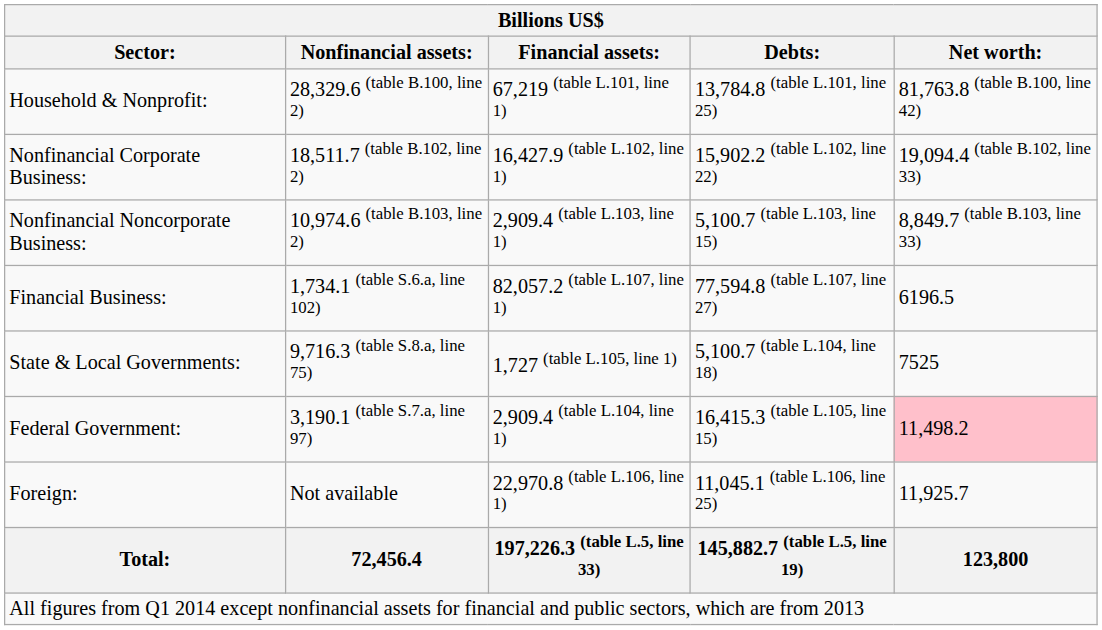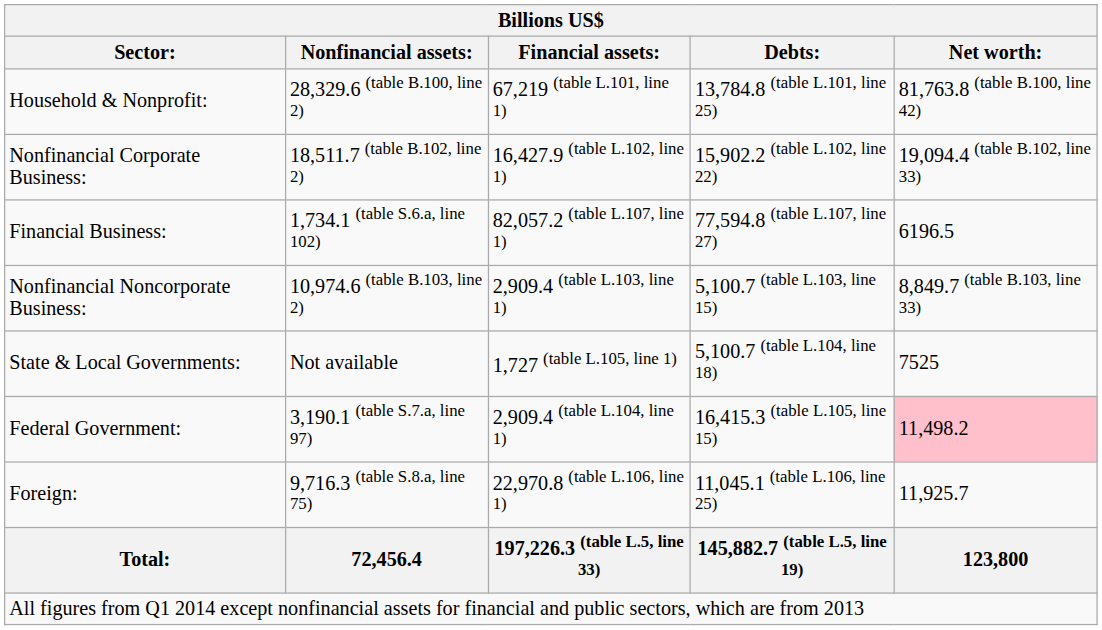rows swapped: Nonfinancial Noncorporate Business: <-> Financial Business:
State & Local Governments: | Nonfinancial assets:: 9,716.3 (table S.8.a, line 75) -> Not available
Foreign: | Nonfinancial assets:: Not available -> 9,716.3 (table S.8.a, line 75)
